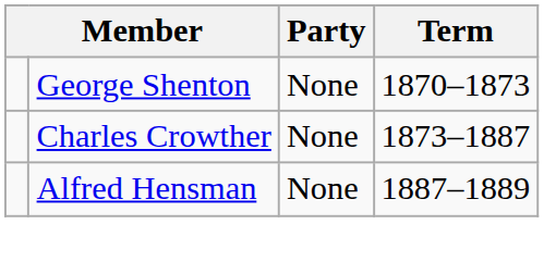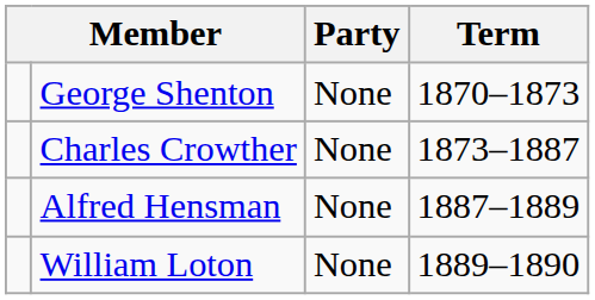+ row: William Loton | None | 1889–1890
